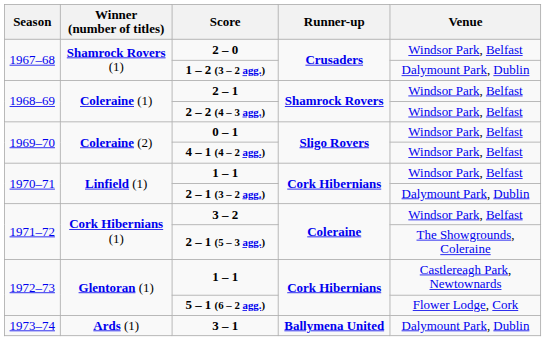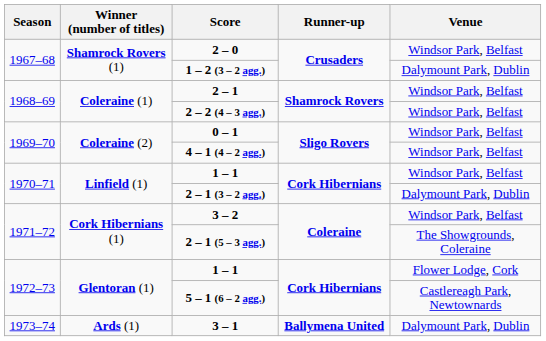1972–73 / 1 – 1 | Venue: Castlereagh Park, Newtownards -> Flower Lodge, Cork
5 – 1 (6 – 2 agg.) | Venue: Flower Lodge, Cork -> Castlereagh Park, Newtownards
